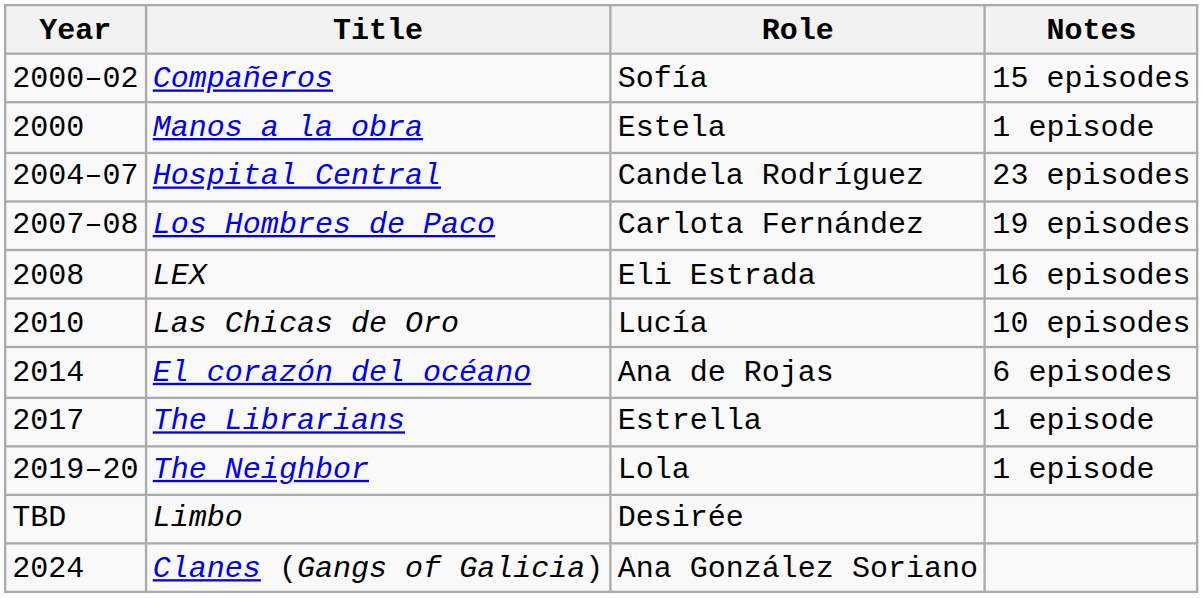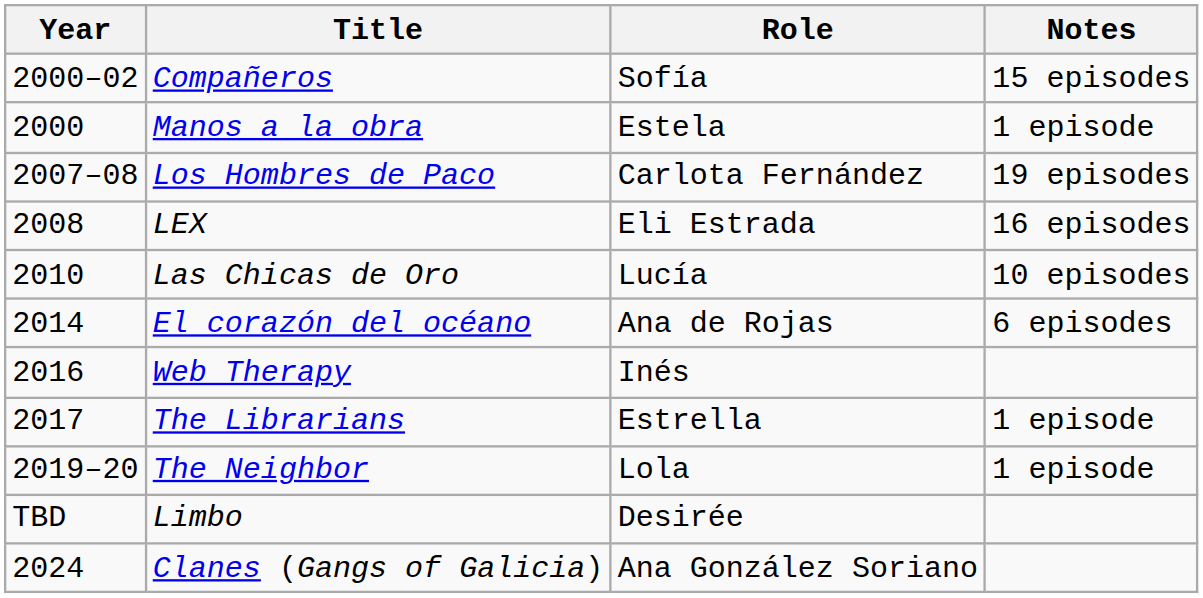- row: 2004–07 | Hospital Central | Candela Rodríguez | 23 episodes
+ row: 2016 | Web Therapy | Inés
